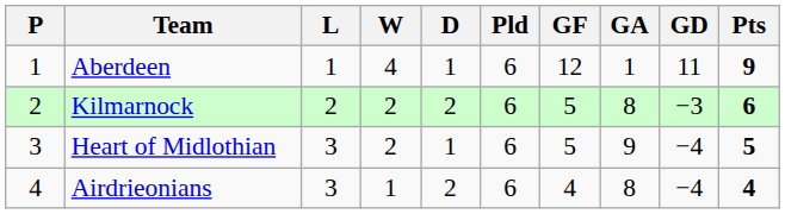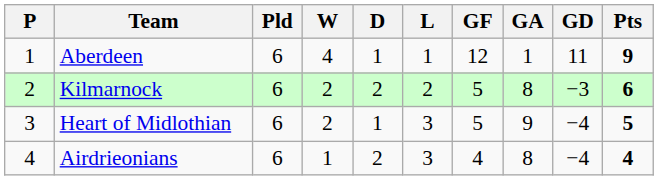columns swapped: Pld <-> L
